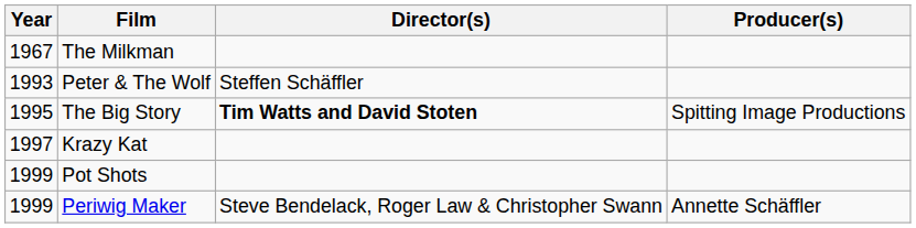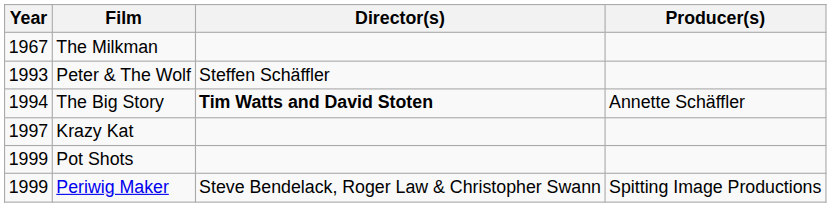The Big Story | Year: 1995 -> 1994
The Big Story | Producer(s): Spitting Image Productions -> Annette Schäffler
Periwig Maker | Producer(s): Annette Schäffler -> Spitting Image Productions
